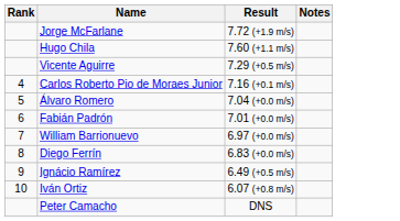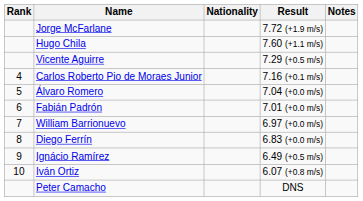+ column: Nationality
